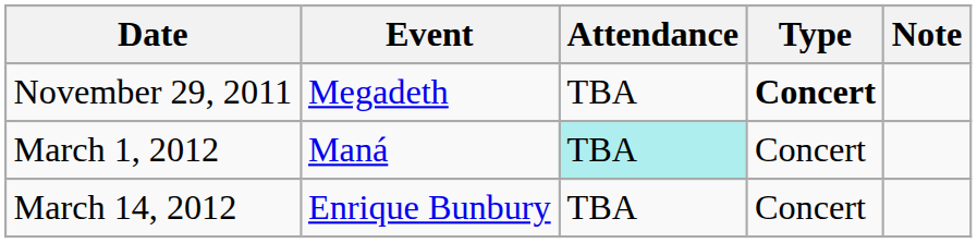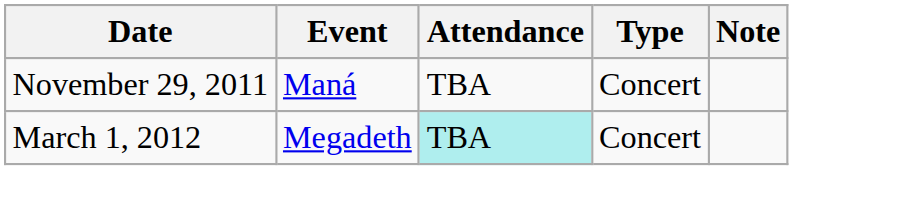November 29, 2011 | Event: Megadeth -> Maná
November 29, 2011 | Type: bold -> normal
March 1, 2012 | Event: Maná -> Megadeth
- row: March 14, 2012 | Enrique Bunbury | TBA | Concert
